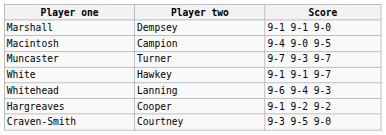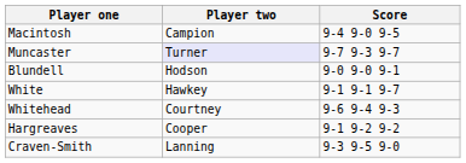- row: Marshall | Dempsey | 9-1 9-1 9-0
Muncaster | Player two: no background -> lavender background
+ row: Blundell | Hodson | 9-0 9-0 9-1
Whitehead | Player two: Lanning -> Courtney
Craven-Smith | Player two: Courtney -> Lanning
